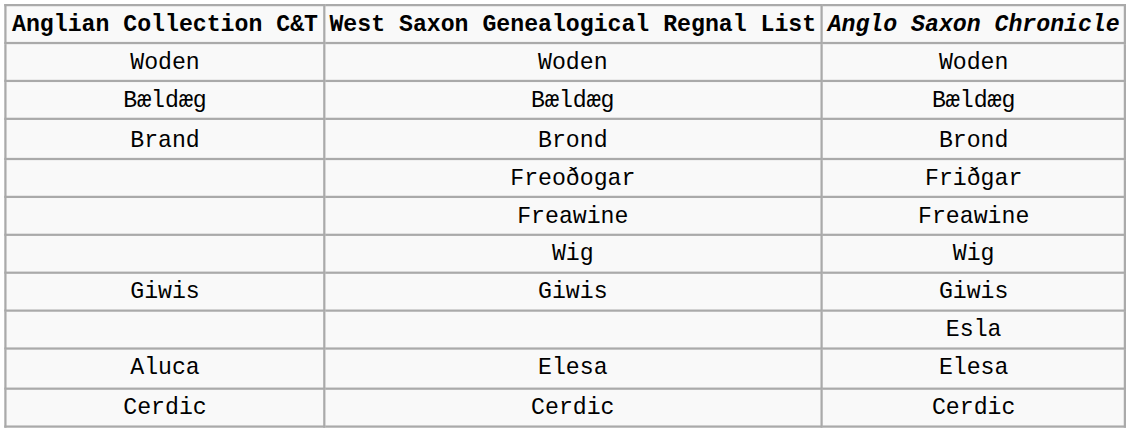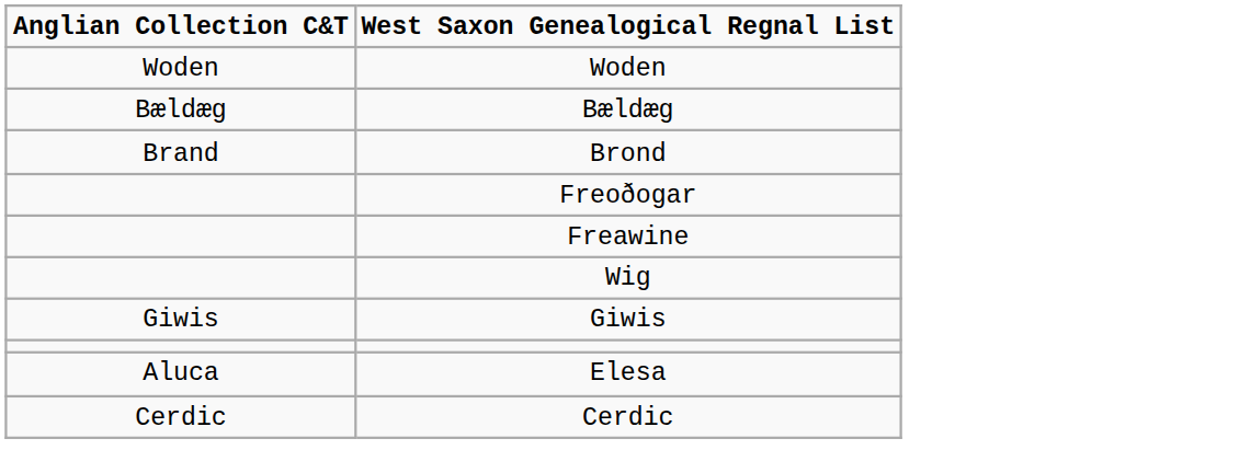- column: Anglo Saxon Chronicle | Woden | Bældæg | Brond | Friðgar | Freawine | Wig | Giwis | Esla | Elesa | Cerdic
